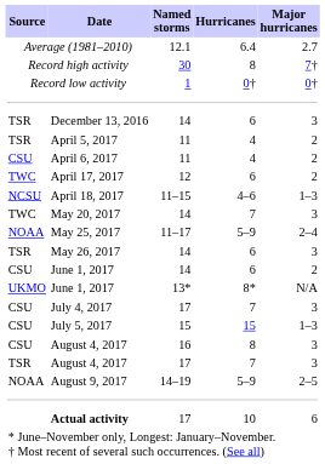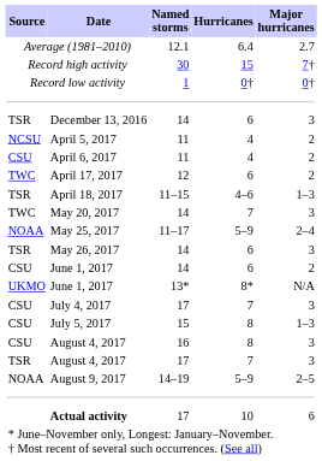Record high activity | Hurricanes: 8 -> 15
April 5, 2017 | Source: TSR -> NCSU
April 18, 2017 | Source: NCSU -> TSR
July 5, 2017 | Hurricanes: 15 -> 8
